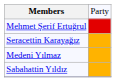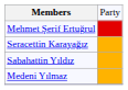rows swapped: Sabahattin Yıldız <-> Medeni Yılmaz
